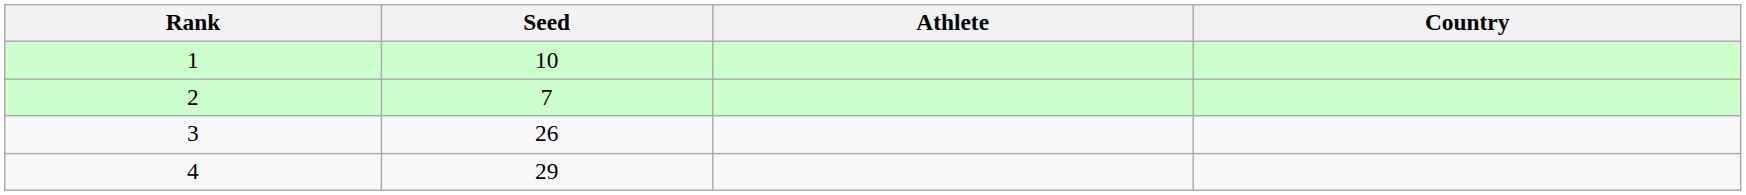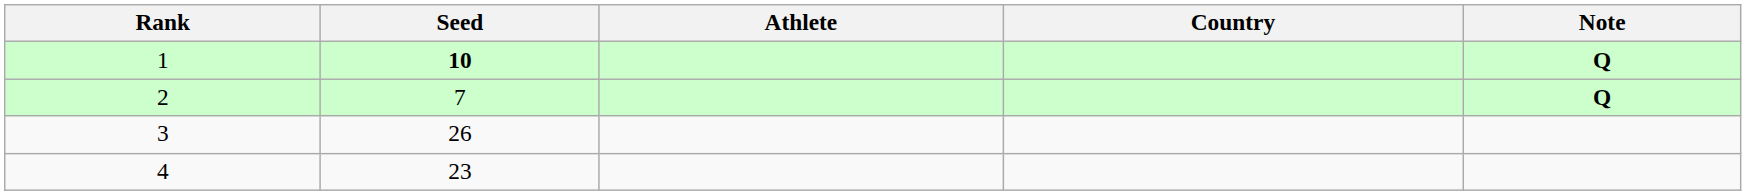+ column: Note | Q | Q
1 | Seed: normal -> bold
4 | Seed: 29 -> 23
